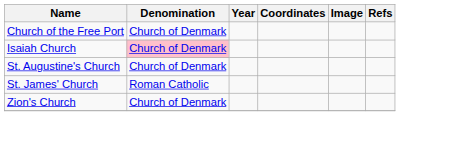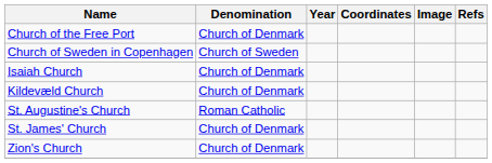+ row: Church of Sweden in Copenhagen | Church of Sweden
Isaiah Church | Denomination: pink background -> no background
+ row: Kildevæld Church | Church of Denmark
St. Augustine's Church | Denomination: Church of Denmark -> Roman Catholic
St. James' Church | Denomination: Roman Catholic -> Church of Denmark
